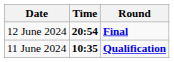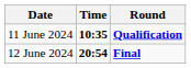rows swapped: 11 June 2024 <-> 12 June 2024
